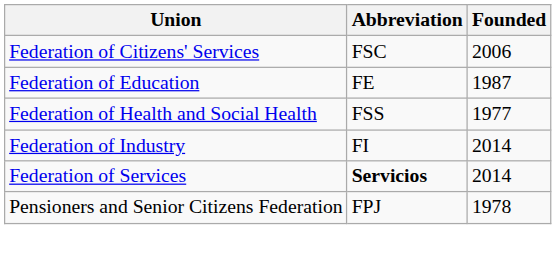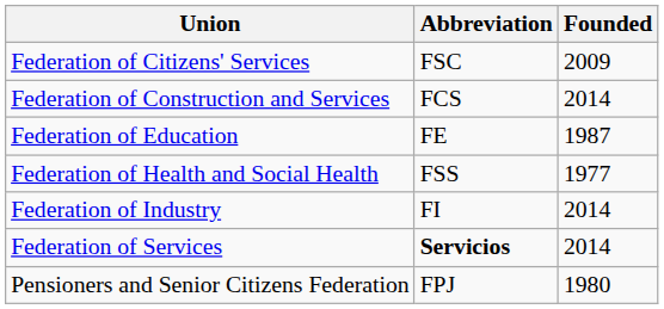Federation of Citizens' Services | Founded: 2006 -> 2009
+ row: Federation of Construction and Services | FCS | 2014
Pensioners and Senior Citizens Federation | Founded: 1978 -> 1980
